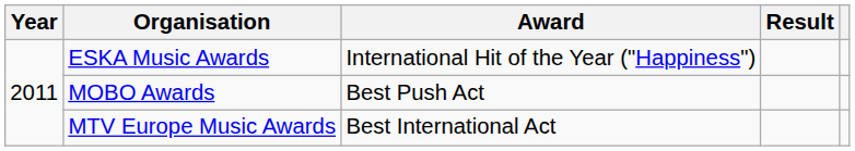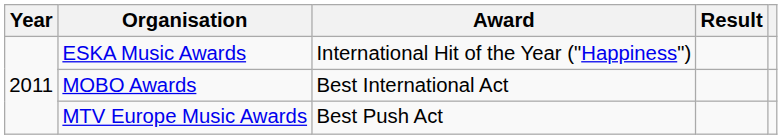MOBO Awards | Award: Best Push Act -> Best International Act
MTV Europe Music Awards | Award: Best International Act -> Best Push Act
